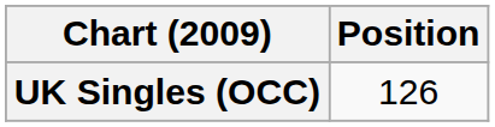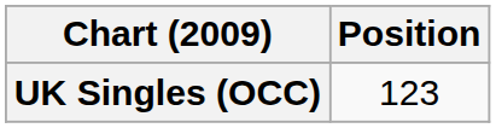UK Singles (OCC) | Position: 126 -> 123
